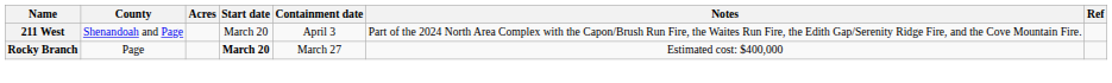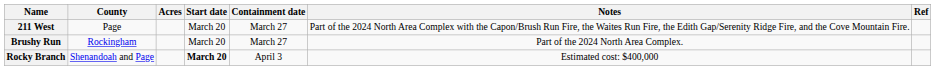211 West | County: Shenandoah and Page -> Page
211 West | Containment date: April 3 -> March 27
+ row: Brushy Run | Rockingham | March 20 | March 27 | Part of the 2024 North Area Complex.
Rocky Branch | County: Page -> Shenandoah and Page
Rocky Branch | Containment date: March 27 -> April 3
